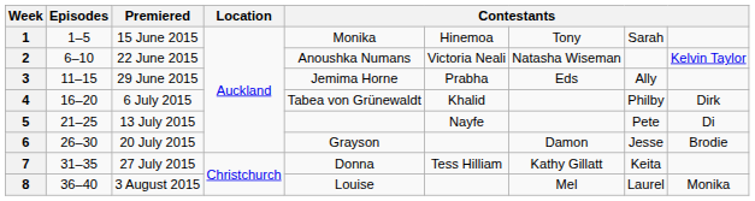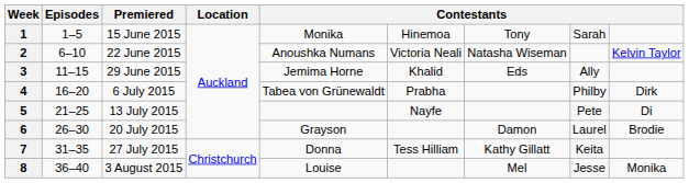3 | column 6: Prabha -> Khalid
4 | column 6: Khalid -> Prabha
6 | column 8: Jesse -> Laurel
8 | column 8: Laurel -> Jesse
